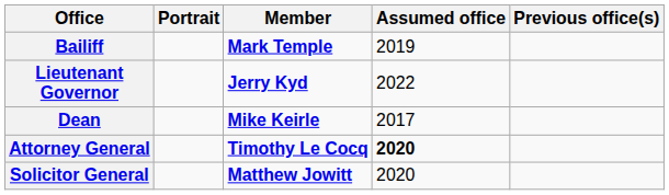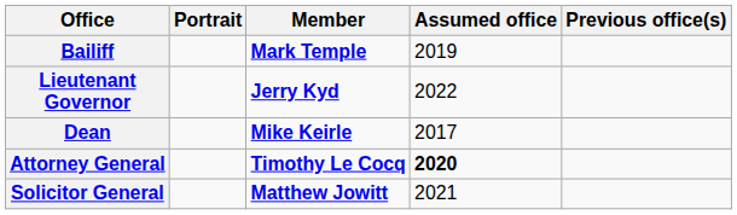Solicitor General | Assumed office: 2020 -> 2021
